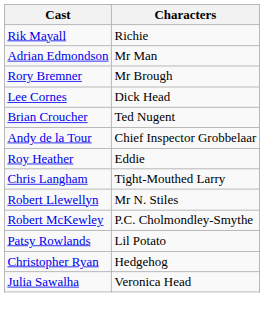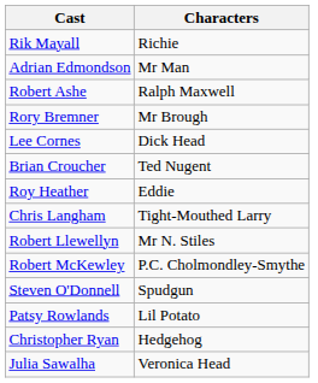+ row: Robert Ashe | Ralph Maxwell
- row: Andy de la Tour | Chief Inspector Grobbelaar
+ row: Steven O'Donnell | Spudgun
